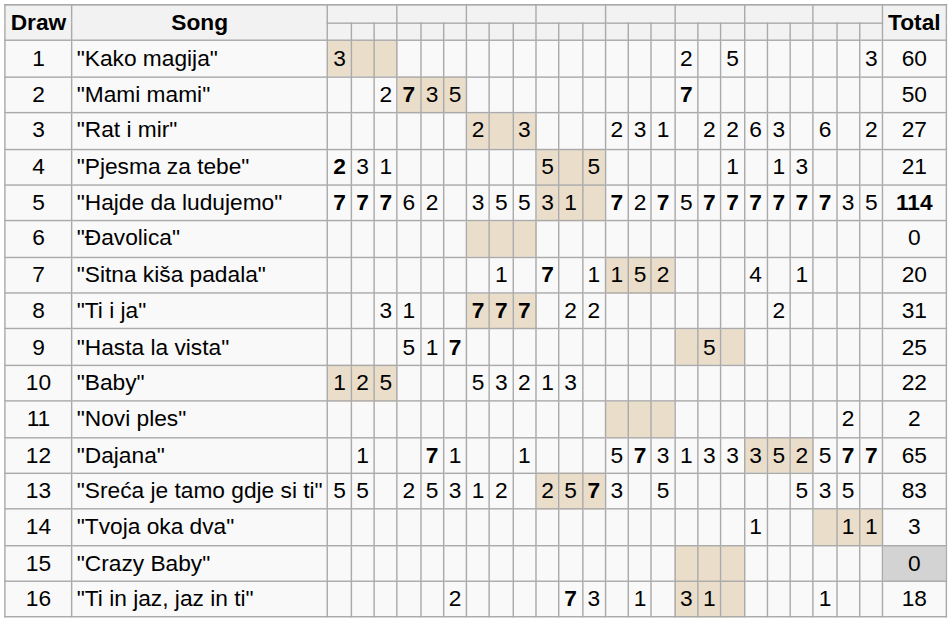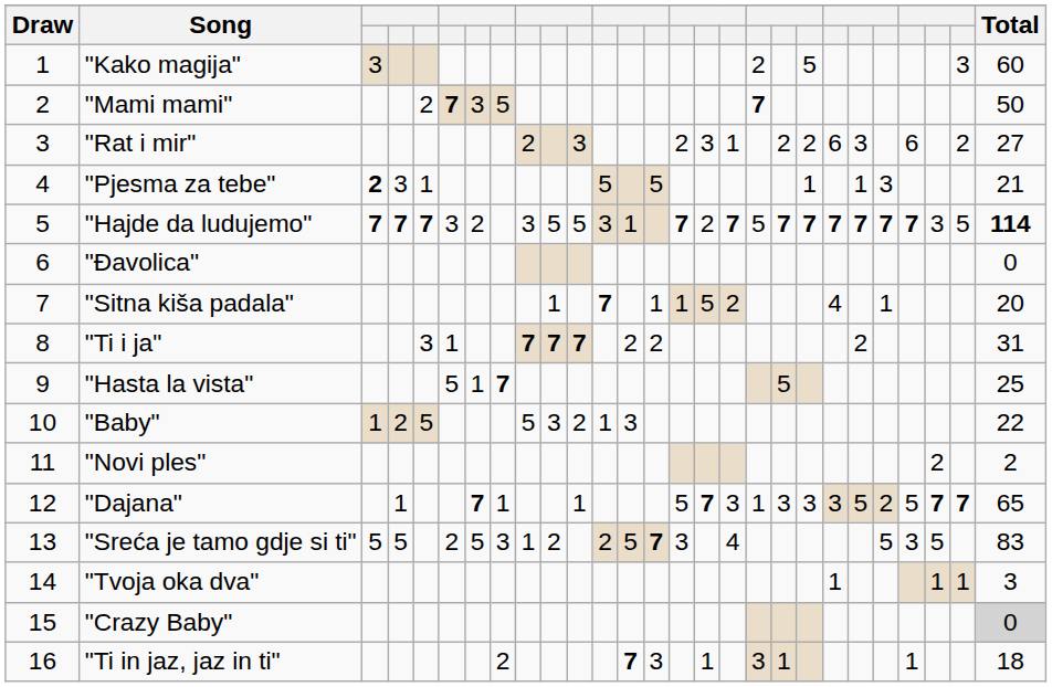"Hajde da ludujemo" | column 6: 6 -> 3
"Sreća je tamo gdje si ti" | column 17: 5 -> 4
